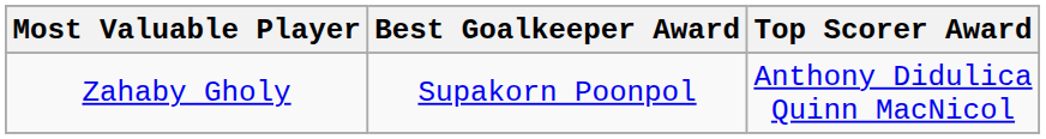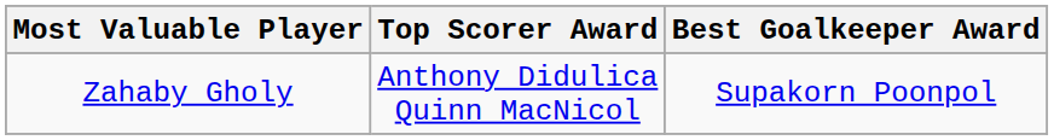columns swapped: Top Scorer Award <-> Best Goalkeeper Award
